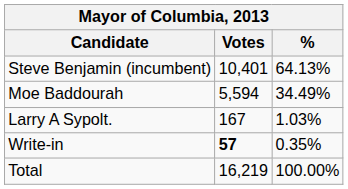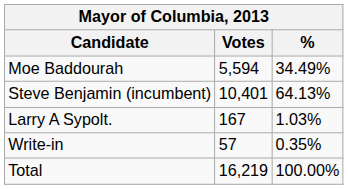rows swapped: Steve Benjamin (incumbent) <-> Moe Baddourah
Write-in | Votes: bold -> normal
